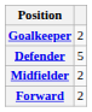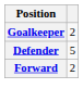- row: Midfielder | 2
